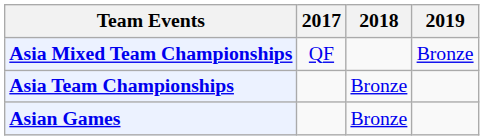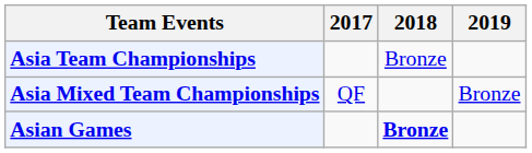rows swapped: Asia Team Championships <-> Asia Mixed Team Championships
Asian Games | 2018: normal -> bold
